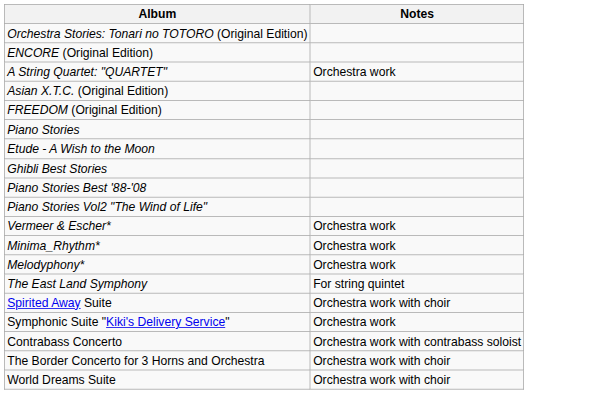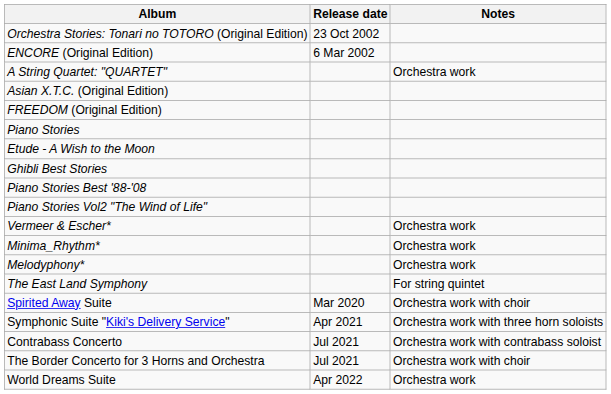+ column: Release date | 23 Oct 2002 | 6 Mar 2002 | Mar 2020 | Apr 2021 | Jul 2021 | Jul 2021 | Apr 2022
Symphonic Suite "Kiki's Delivery Service" | Notes: Orchestra work -> Orchestra work with three horn soloists
World Dreams Suite | Notes: Orchestra work with choir -> Orchestra work
